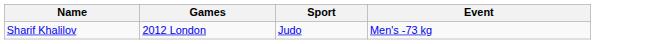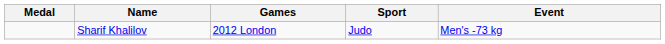+ column: Medal
